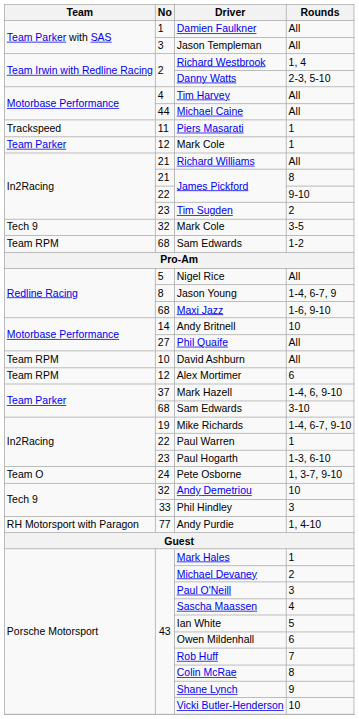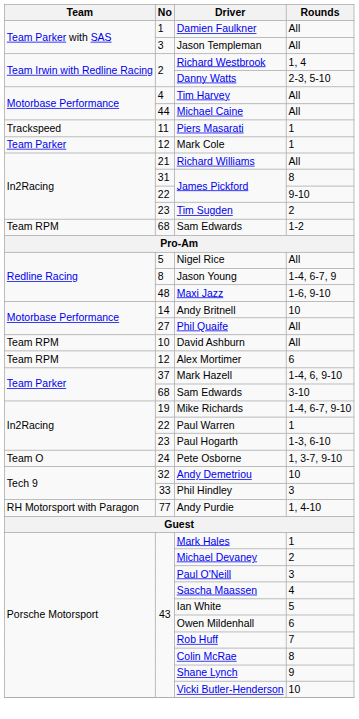James Pickford / 8 | No: 21 -> 31
- row: Tech 9 | 32 | Mark Cole | 3-5
Maxi Jazz | No: 68 -> 48
